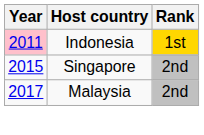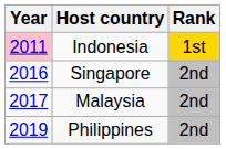Singapore | Year: 2015 -> 2016
+ row: 2019 | Philippines | 2nd
